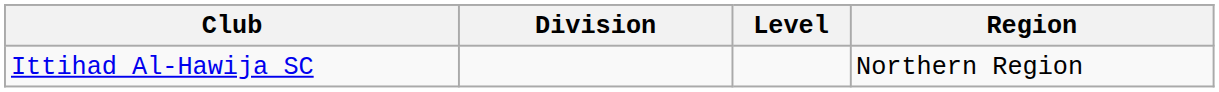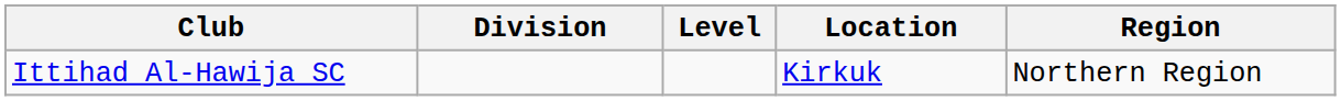+ column: Location | Kirkuk
